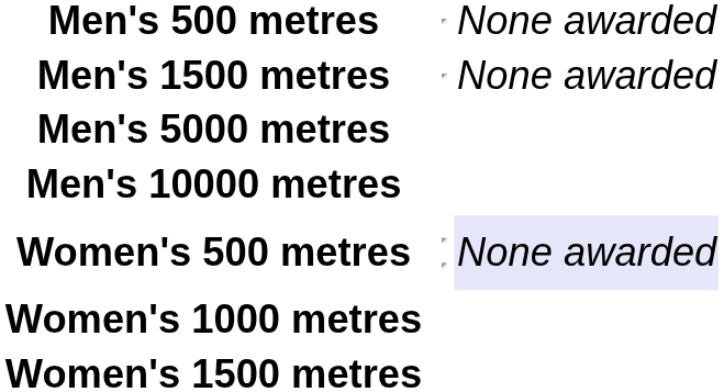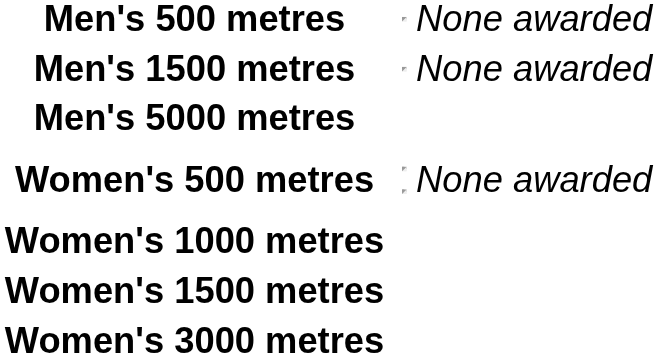- row: Men's 10000 metres
Women's 500 metres | column 4: lavender background -> no background
+ row: Women's 3000 metres
